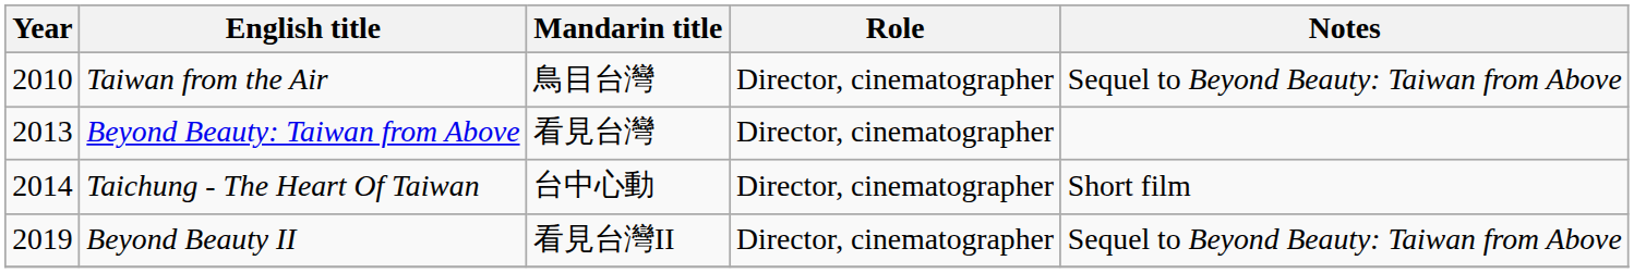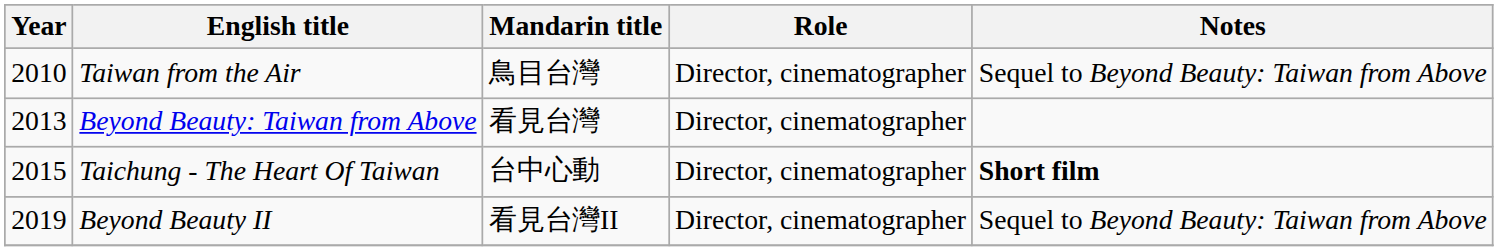Taichung - The Heart Of Taiwan | Year: 2014 -> 2015
Taichung - The Heart Of Taiwan | Notes: normal -> bold
